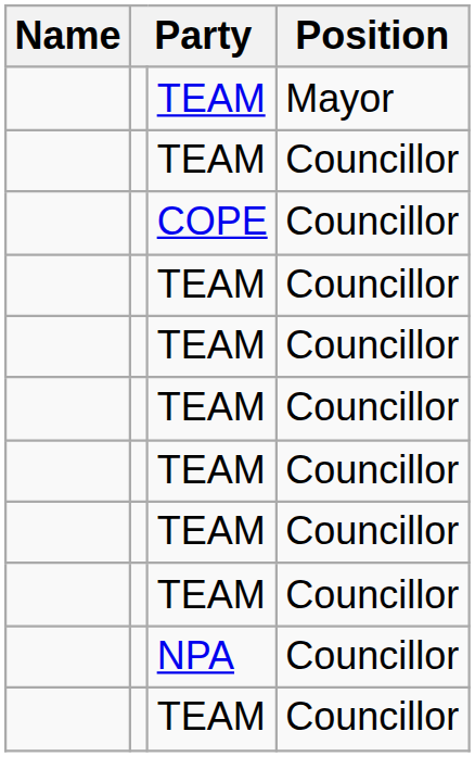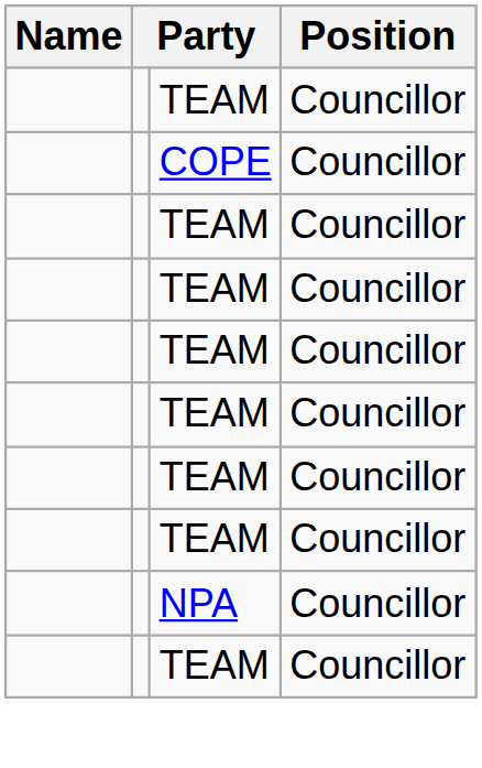- row: TEAM | Mayor
